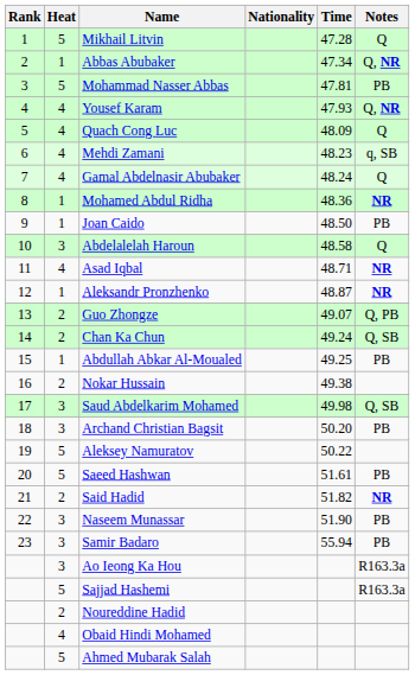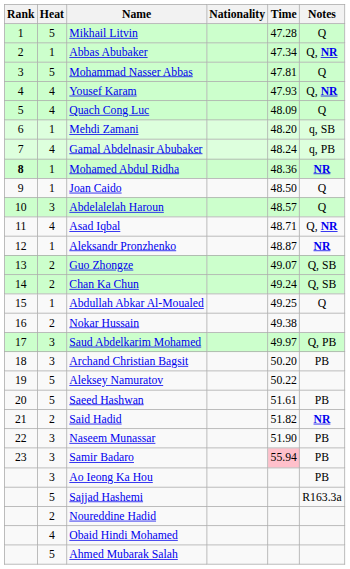Mohammad Nasser Abbas | Notes: PB -> Q
Mehdi Zamani | Heat: 4 -> 1
Mehdi Zamani | Time: 48.23 -> 48.20
Gamal Abdelnasir Abubaker | Notes: Q -> q, PB
Mohamed Abdul Ridha | Rank: normal -> bold
Joan Caido | Notes: PB -> Q
Abdelalelah Haroun | Time: 48.58 -> 48.57
Asad Iqbal | Notes: NR -> Q, NR
Guo Zhongze | Notes: Q, PB -> Q, SB
Abdullah Abkar Al-Moualed | Notes: PB -> Q
Saud Abdelkarim Mohamed | Time: 49.98 -> 49.97
Saud Abdelkarim Mohamed | Notes: Q, SB -> Q, PB
Samir Badaro | Time: no background -> pink background
Ao Ieong Ka Hou | Notes: R163.3a -> PB
